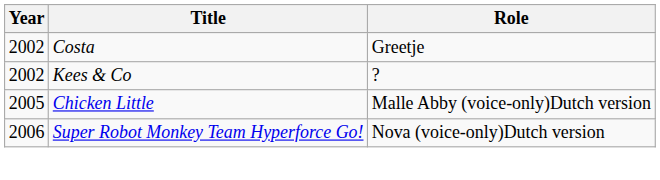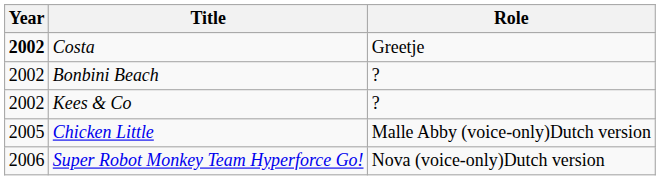Costa | Year: normal -> bold
+ row: 2002 | Bonbini Beach | ?
